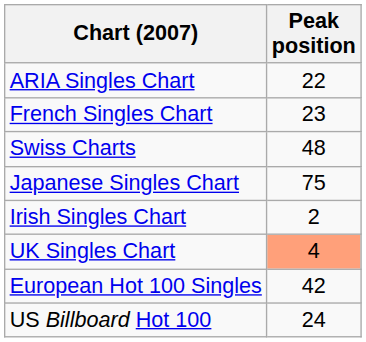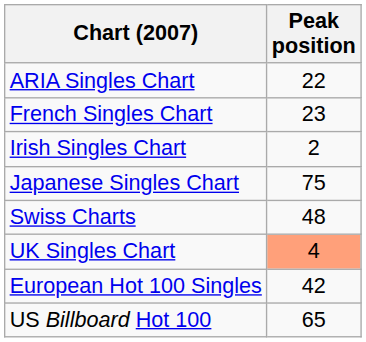rows swapped: Irish Singles Chart <-> Swiss Charts
US Billboard Hot 100 | Peak position: 24 -> 65
